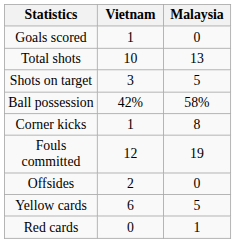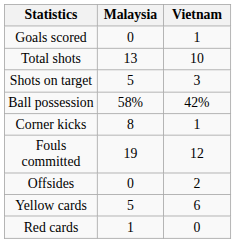columns swapped: Vietnam <-> Malaysia
